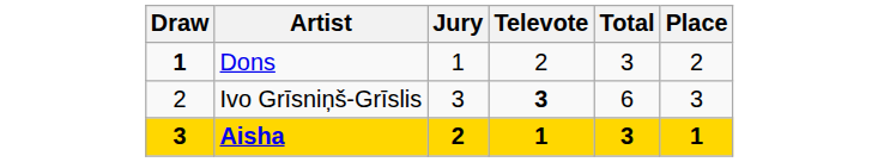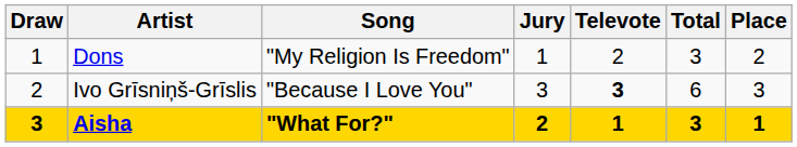+ column: Song | "My Religion Is Freedom" | "Because I Love You" | "What For?"
Dons | Draw: bold -> normal
